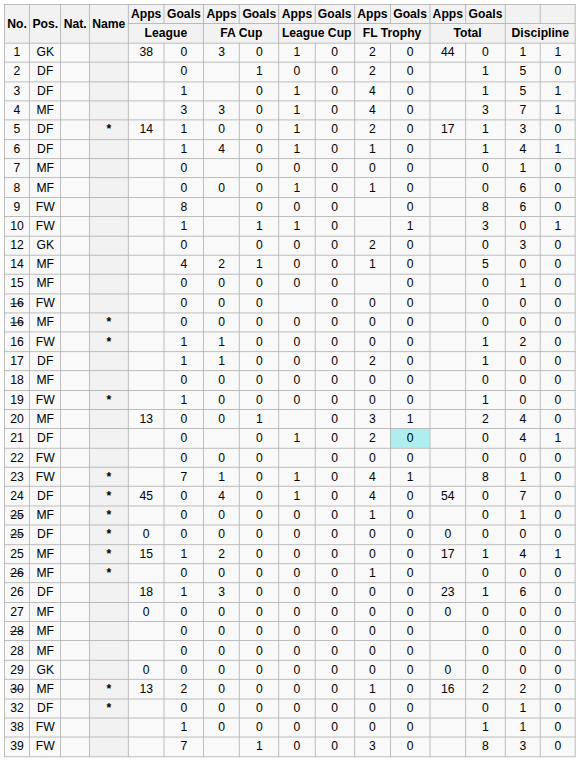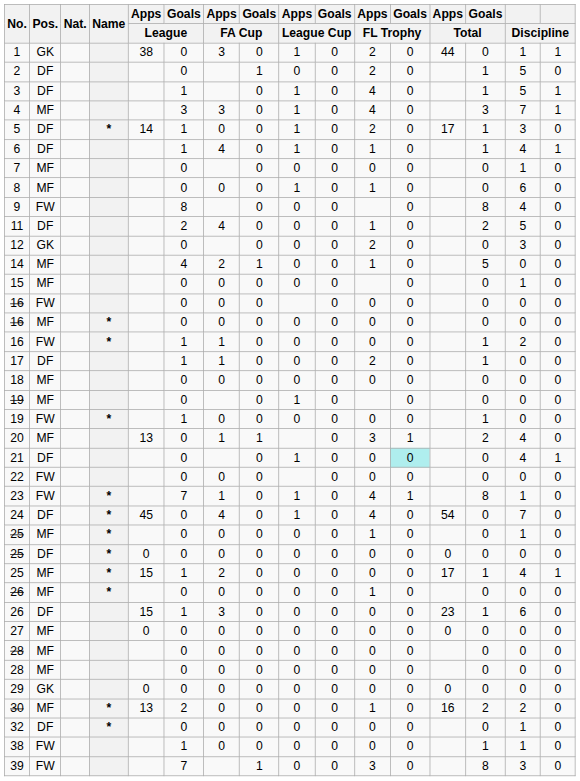9 | column 15: 6 -> 4
- row: 10 | FW | 1 | 1 | 1 | 0 | 1 | 3 | 0 | 1
+ row: 11 | DF | 2 | 4 | 0 | 0 | 0 | 1 | 0 | 2 | 5 | 0
+ row: 19 | MF | 0 | 0 | 1 | 0 | 0 | 0 | 0 | 0
20 | Apps / FA Cup: 0 -> 1
21 | Apps / FL Trophy: 2 -> 0
26 / DF | Apps / League: 18 -> 15
